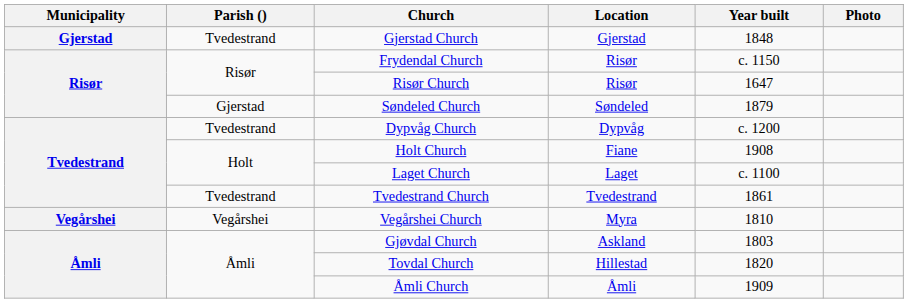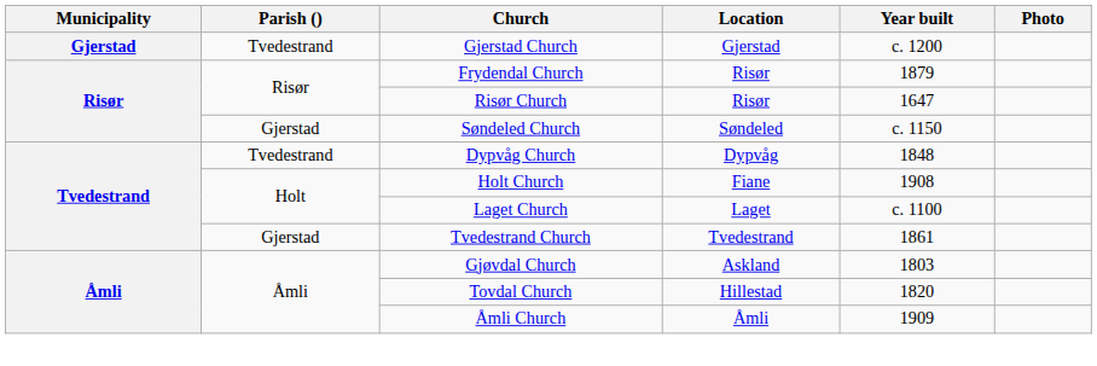Gjerstad Church | Year built: 1848 -> c. 1200
Frydendal Church | Year built: c. 1150 -> 1879
Søndeled Church | Year built: 1879 -> c. 1150
Dypvåg Church | Year built: c. 1200 -> 1848
Tvedestrand Church | Parish (): Tvedestrand -> Gjerstad
- row: Vegårshei | Vegårshei | Vegårshei Church | Myra | 1810
